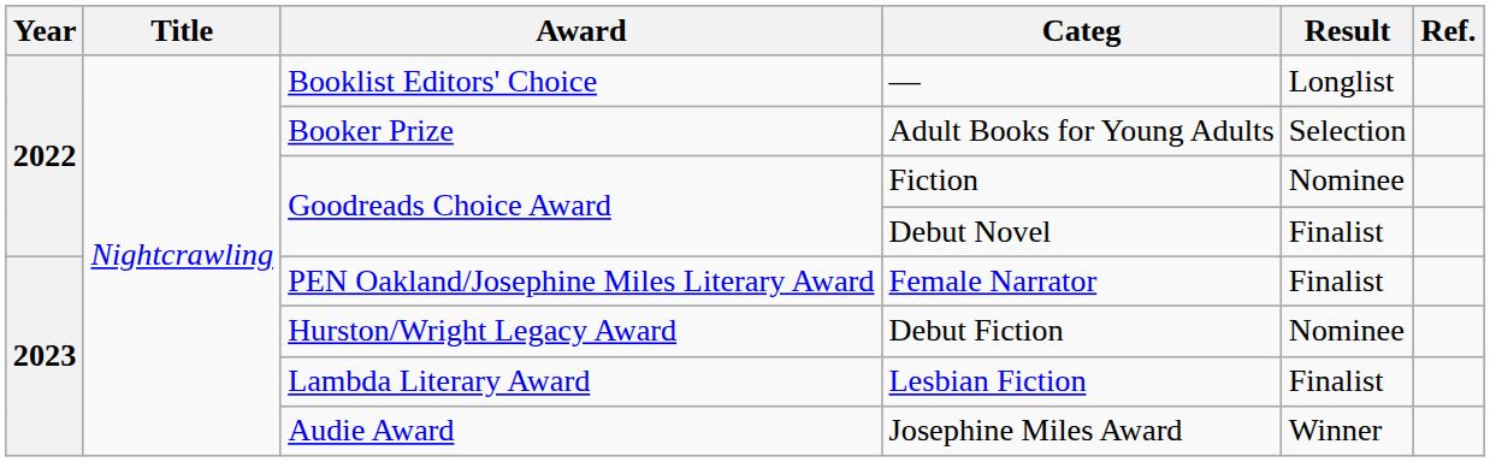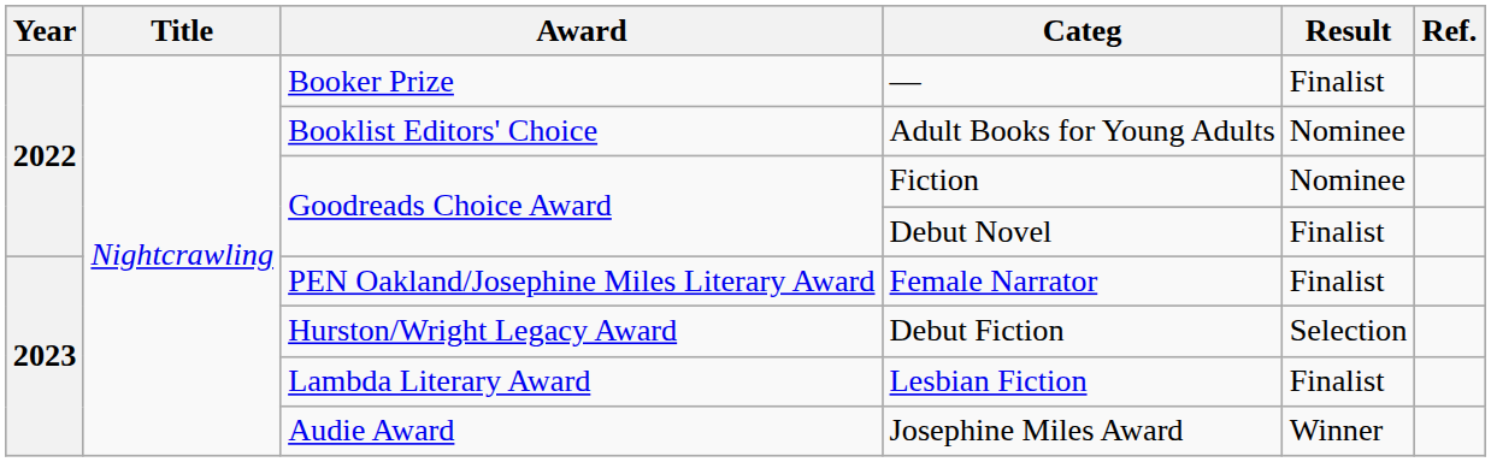— | Award: Booklist Editors' Choice -> Booker Prize
— | Result: Longlist -> Finalist
Adult Books for Young Adults | Award: Booker Prize -> Booklist Editors' Choice
Adult Books for Young Adults | Result: Selection -> Nominee
Debut Fiction | Result: Nominee -> Selection
